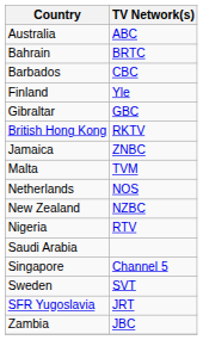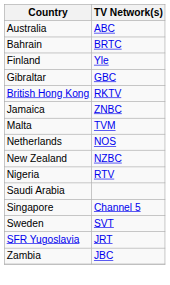- row: Barbados | CBC
